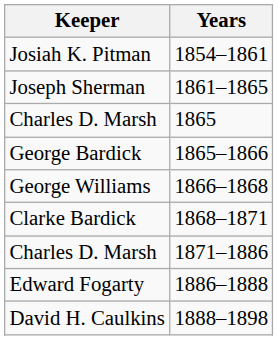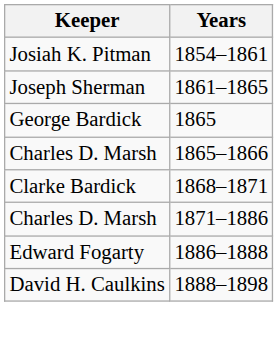1865 | Keeper: Charles D. Marsh -> George Bardick
1865–1866 | Keeper: George Bardick -> Charles D. Marsh
- row: George Williams | 1866–1868
